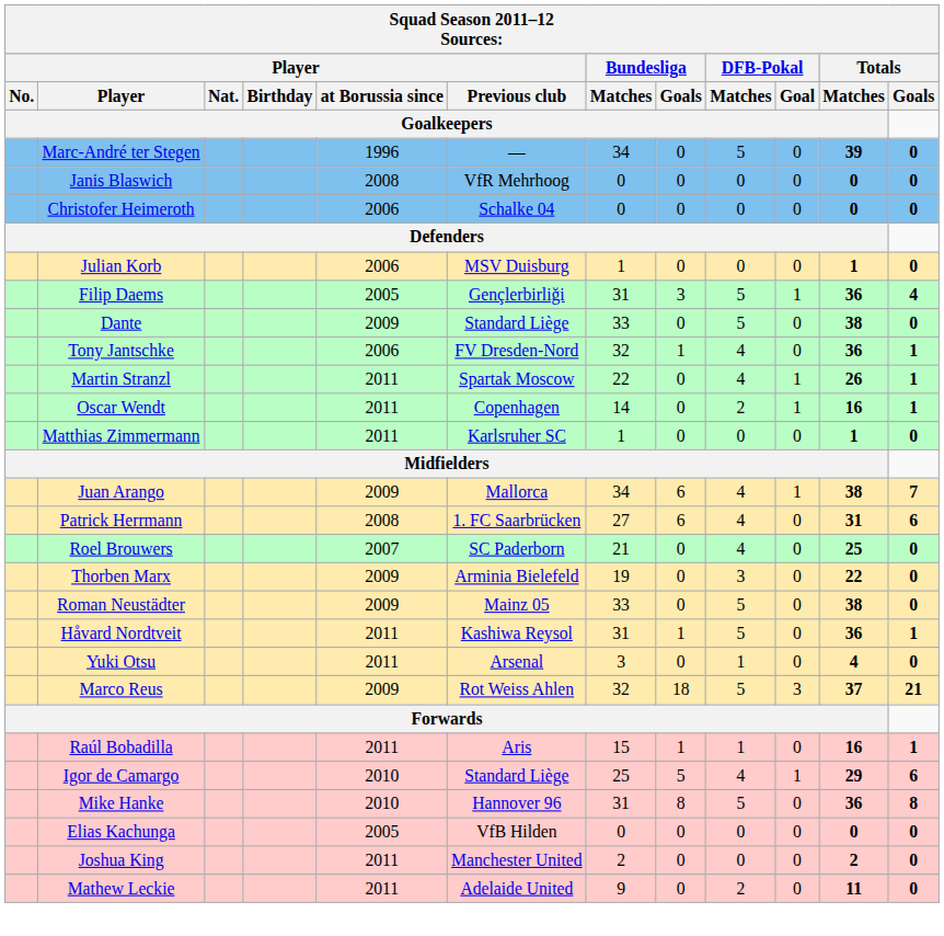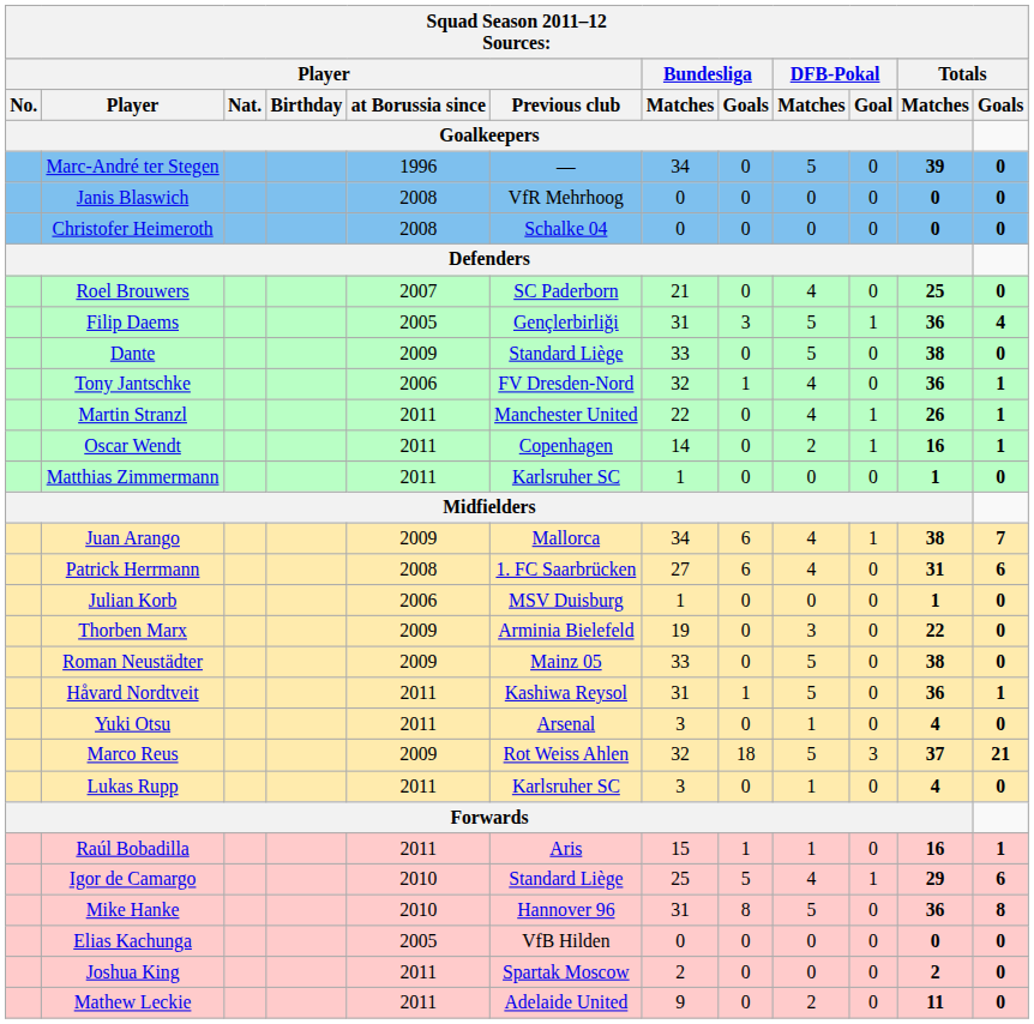Christofer Heimeroth | Player / at Borussia since / Goalkeepers: 2006 -> 2008
rows swapped: Roel Brouwers <-> Julian Korb
Martin Stranzl | Player / Previous club / Goalkeepers: Spartak Moscow -> Manchester United
+ row: Lukas Rupp | 2011 | Karlsruher SC | 3 | 0 | 1 | 0 | 4 | 0
Joshua King | Player / Previous club / Goalkeepers: Manchester United -> Spartak Moscow
